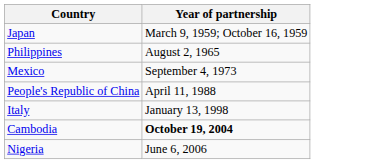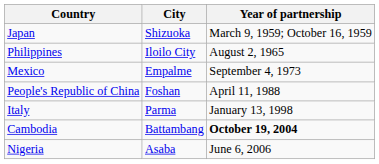+ column: City | Shizuoka | Iloilo City | Empalme | Foshan | Parma | Battambang | Asaba
